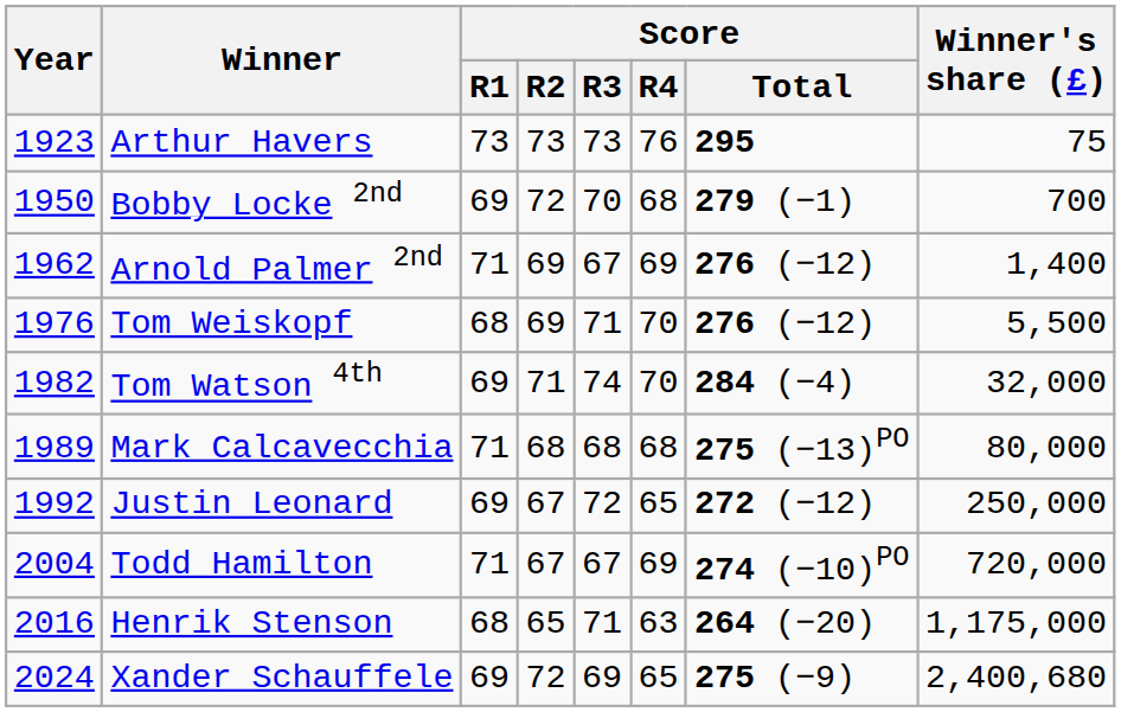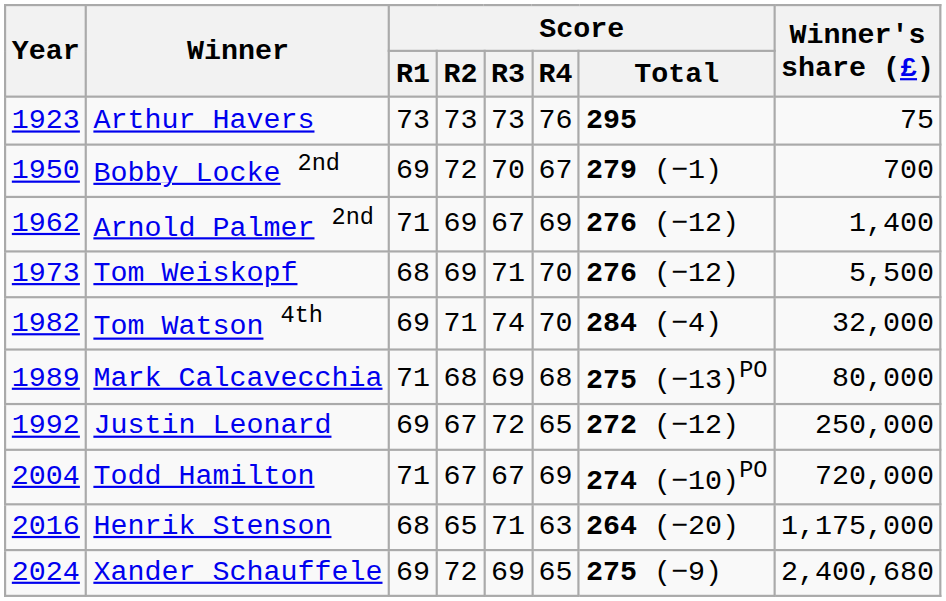Bobby Locke 2nd | Score / R4: 68 -> 67
Tom Weiskopf | Year: 1976 -> 1973
Mark Calcavecchia | Score / R3: 68 -> 69
